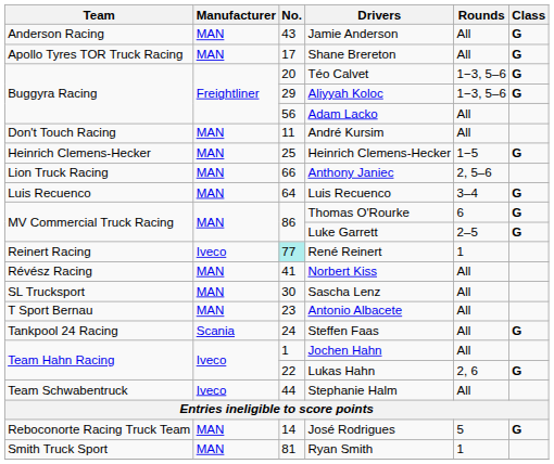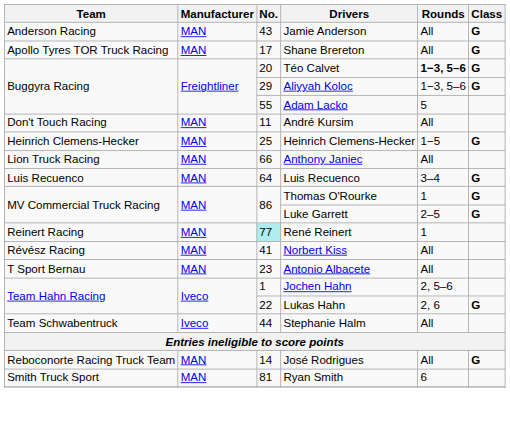Téo Calvet | Rounds: normal -> bold
Adam Lacko | No.: 56 -> 55
Adam Lacko | Rounds: All -> 5
Anthony Janiec | Rounds: 2, 5–6 -> All
Thomas O'Rourke | Rounds: 6 -> 1
René Reinert | Manufacturer: Iveco -> MAN
- row: SL Trucksport | MAN | 30 | Sascha Lenz | All
- row: Tankpool 24 Racing | Scania | 24 | Steffen Faas | All | G
Jochen Hahn | Rounds: All -> 2, 5–6
José Rodrigues | Rounds: 5 -> All
Ryan Smith | Rounds: 1 -> 6
